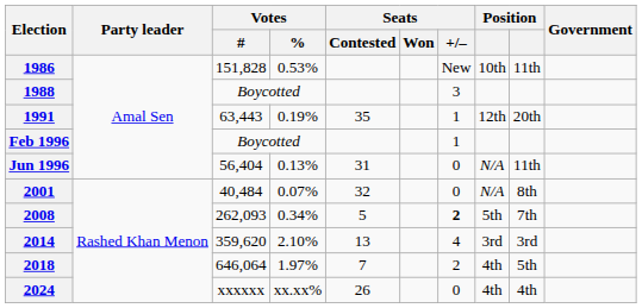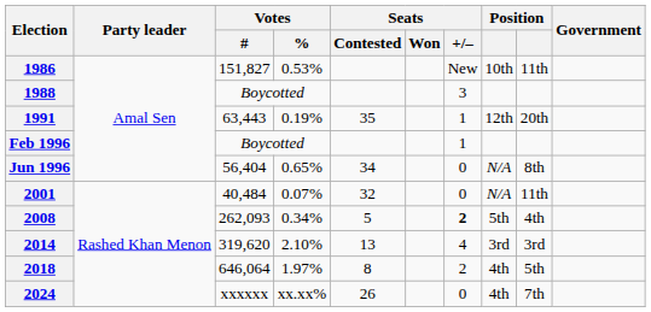1986 | Votes / #: 151,828 -> 151,827
Jun 1996 | Votes / %: 0.13% -> 0.65%
Jun 1996 | Seats / Contested: 31 -> 34
Jun 1996 | column 9: 11th -> 8th
2001 | column 9: 8th -> 11th
2008 | column 9: 7th -> 4th
2014 | Votes / #: 359,620 -> 319,620
2018 | Seats / Contested: 7 -> 8
2024 | column 9: 4th -> 7th
